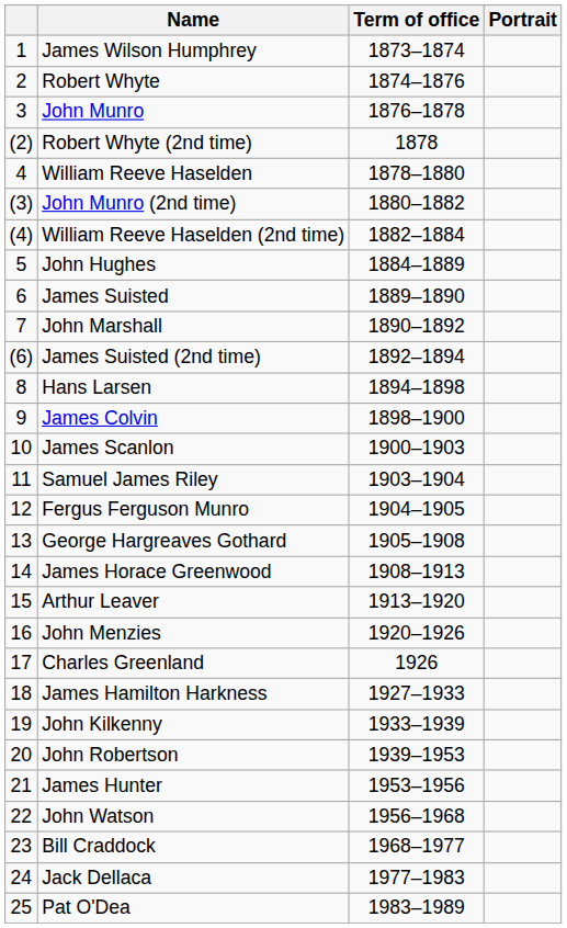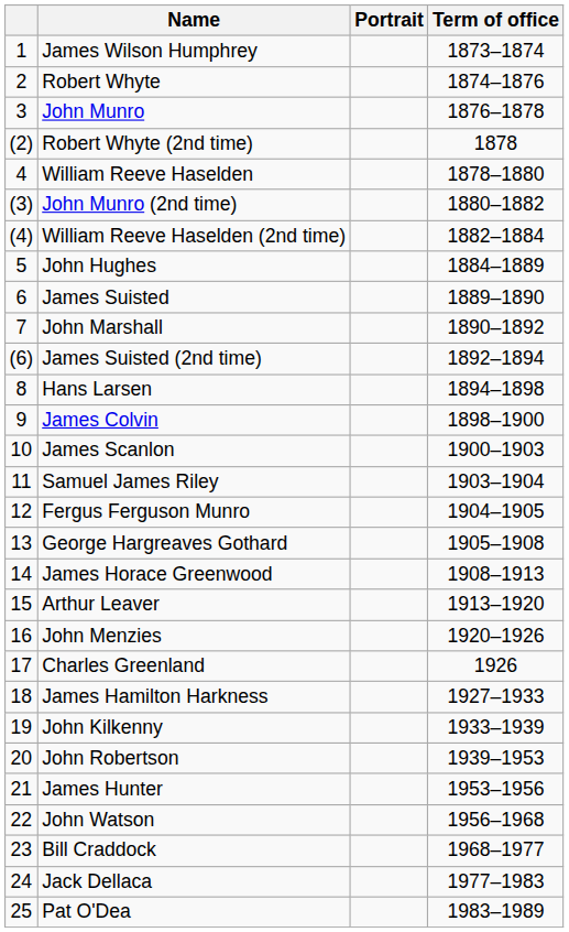columns swapped: Portrait <-> Term of office
